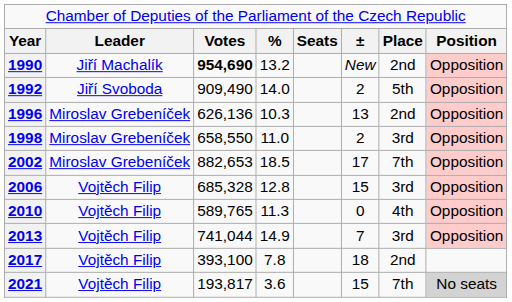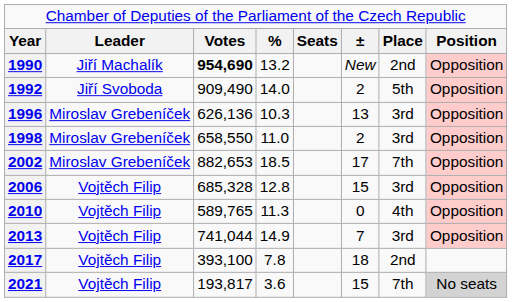1996 | column 7: 2nd -> 3rd
